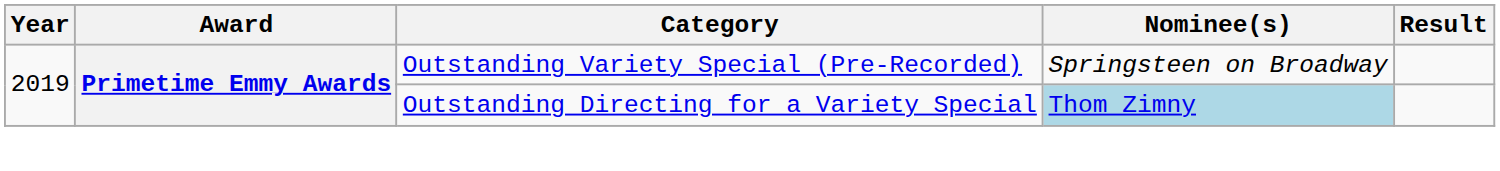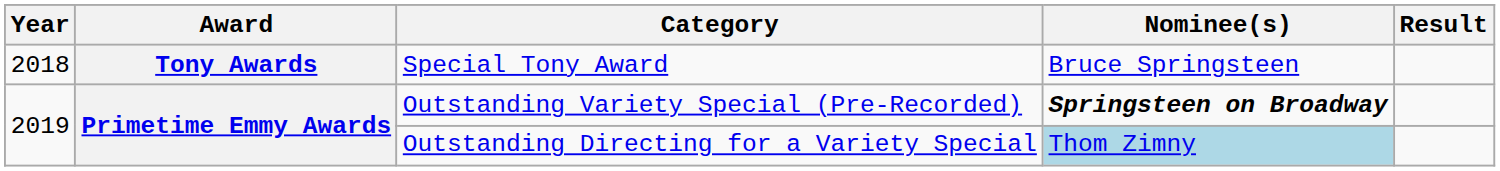+ row: 2018 | Tony Awards | Special Tony Award | Bruce Springsteen
Outstanding Variety Special (Pre-Recorded) | Nominee(s): normal -> bold
